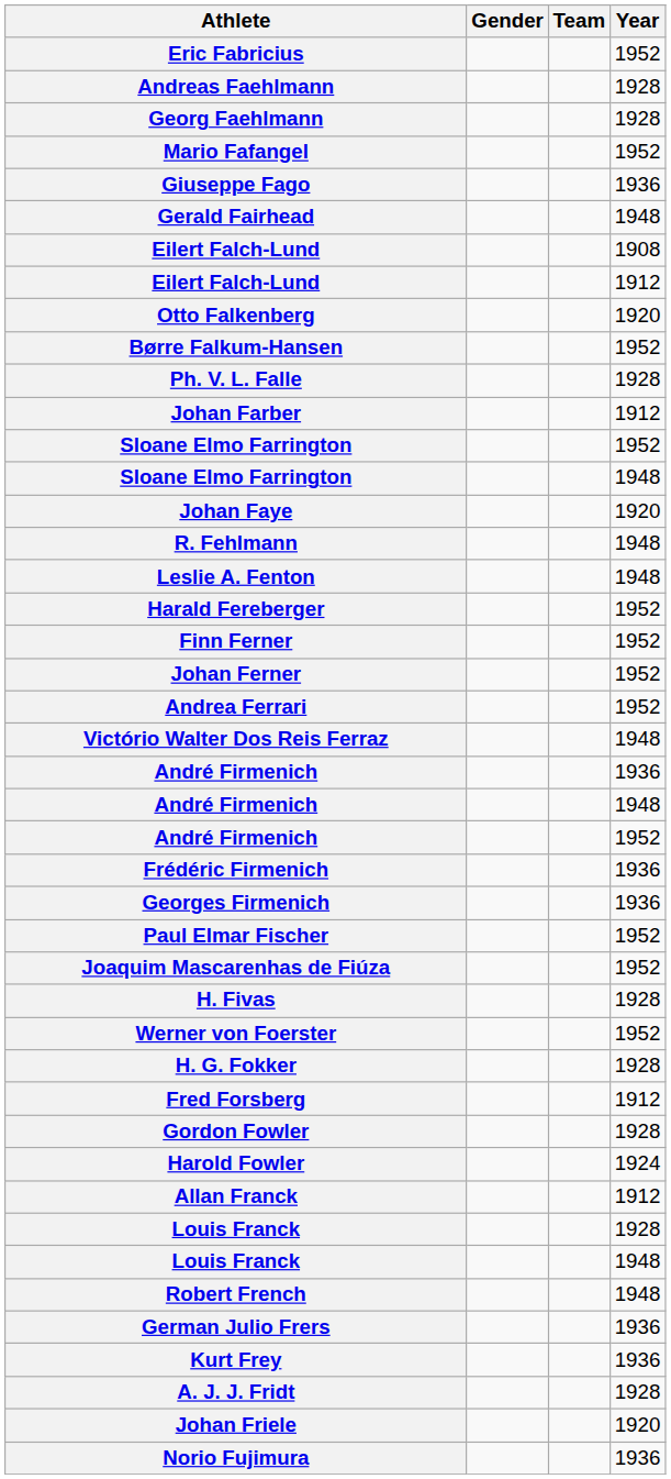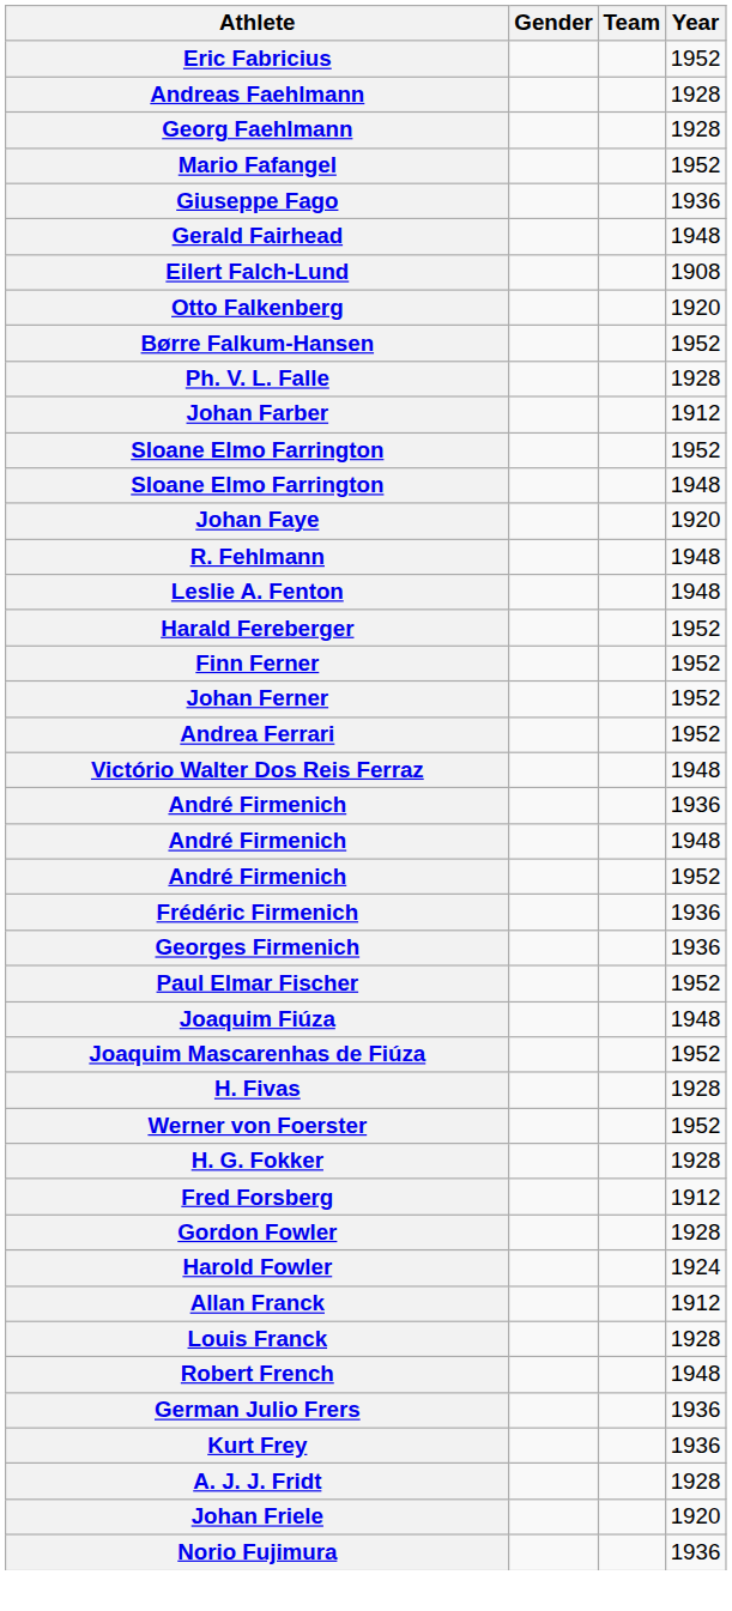- row: Eilert Falch-Lund | 1912
+ row: Joaquim Fiúza | 1948
- row: Louis Franck | 1948
